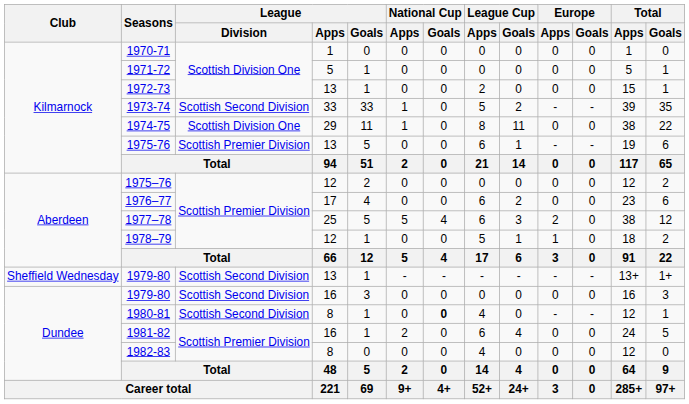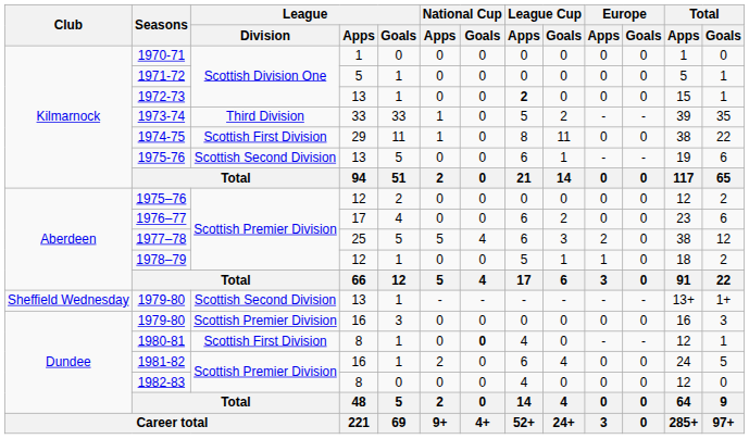1972-73 | League Cup / Apps: normal -> bold
1973-74 | League / Division: Scottish Second Division -> Third Division
1974-75 | League / Division: Scottish Division One -> Scottish First Division
1975-76 | League / Division: Scottish Premier Division -> Scottish Second Division
1979-80 / 16 | League / Division: Scottish Second Division -> Scottish Premier Division
1980-81 | League / Division: Scottish Second Division -> Scottish First Division
